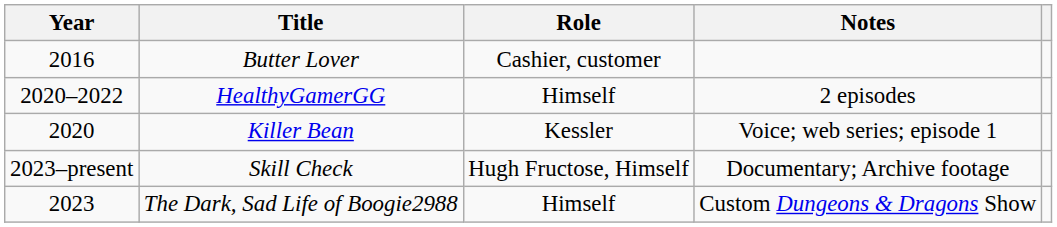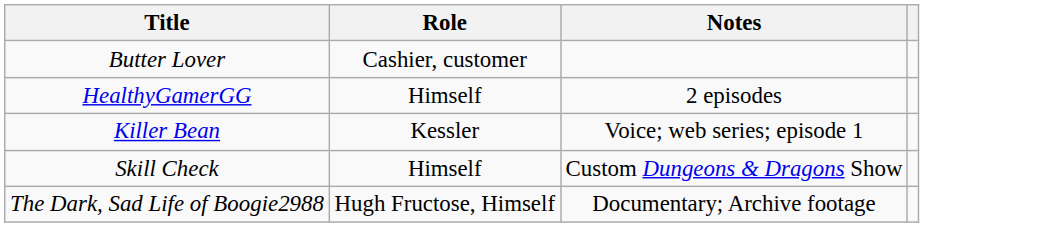- column: Year | 2016 | 2020–2022 | 2020 | 2023–present | 2023
Skill Check | Role: Hugh Fructose, Himself -> Himself
Skill Check | Notes: Documentary; Archive footage -> Custom Dungeons & Dragons Show
The Dark, Sad Life of Boogie2988 | Role: Himself -> Hugh Fructose, Himself
The Dark, Sad Life of Boogie2988 | Notes: Custom Dungeons & Dragons Show -> Documentary; Archive footage
